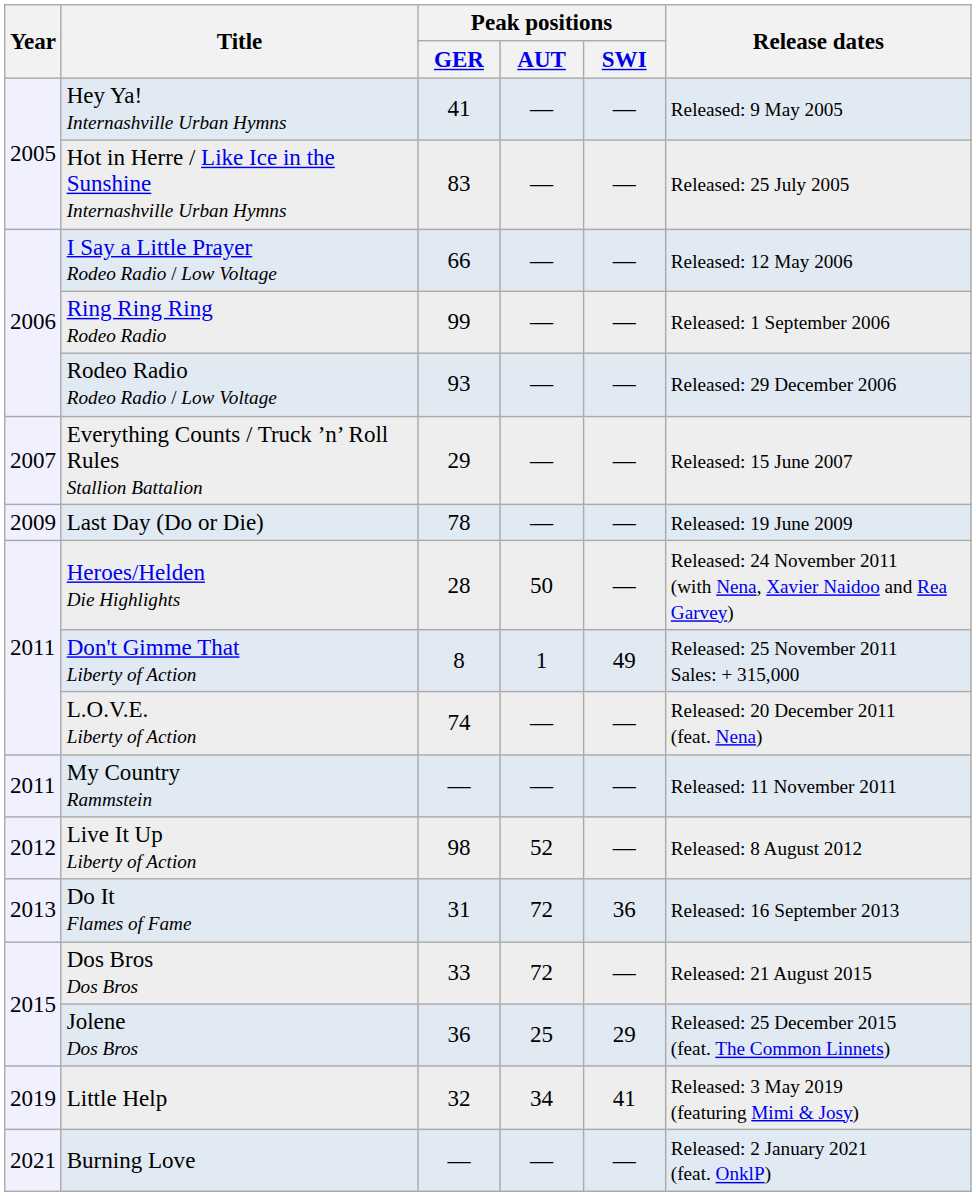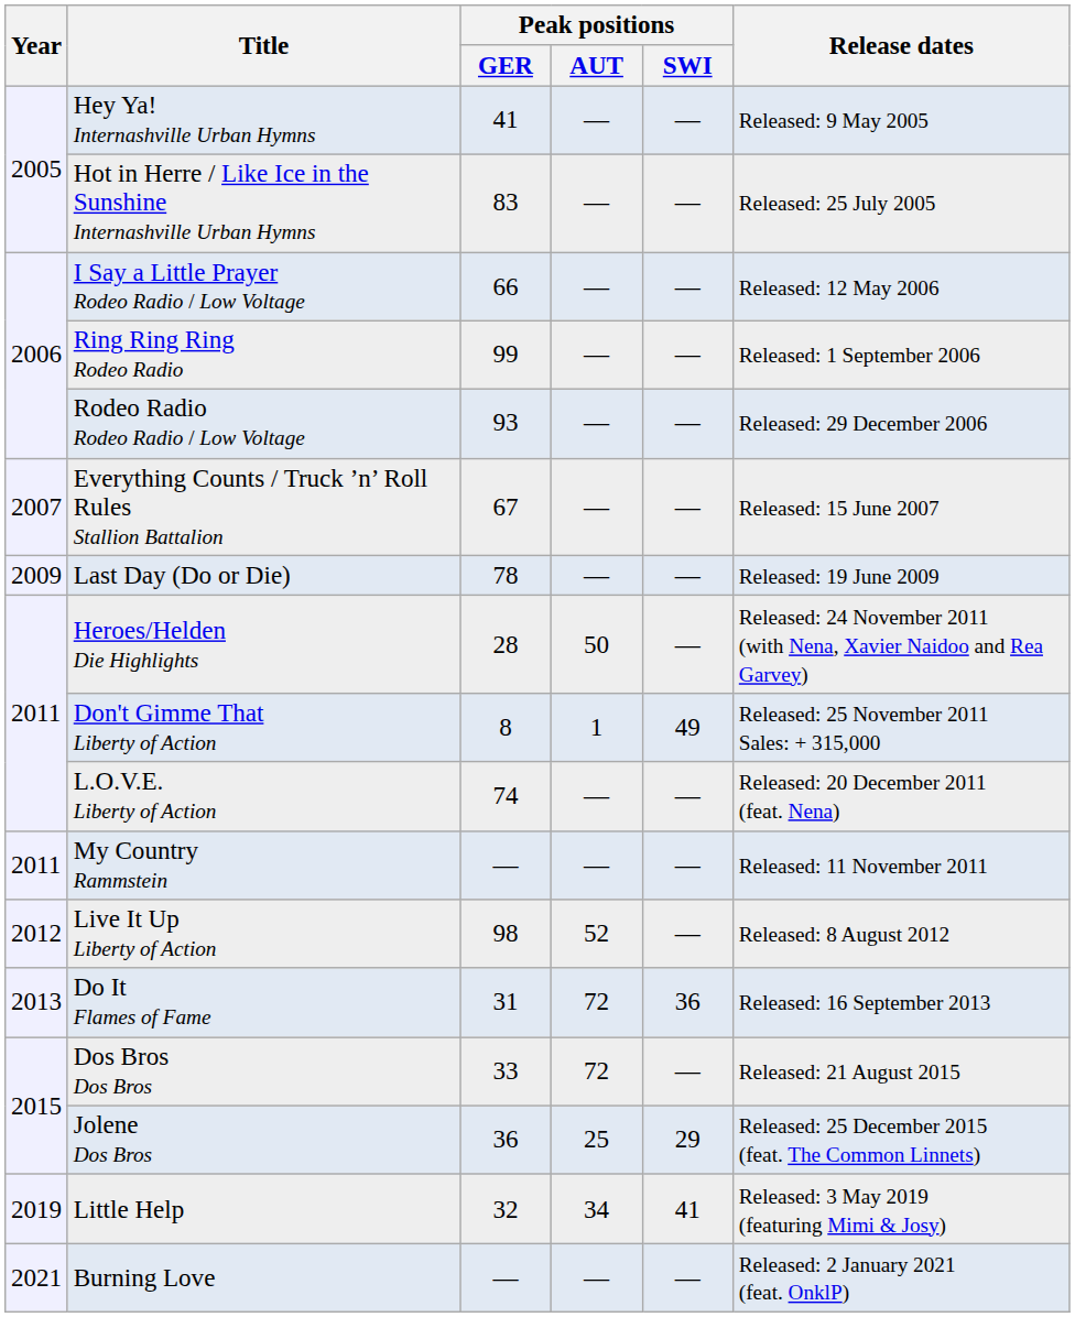Everything Counts / Truck ’n’ Roll Rules Stallion Battalion | Peak positions / GER: 29 -> 67
